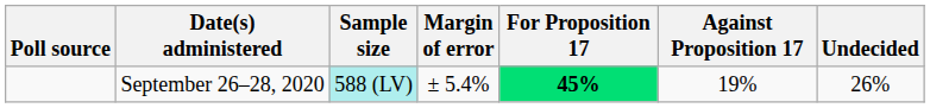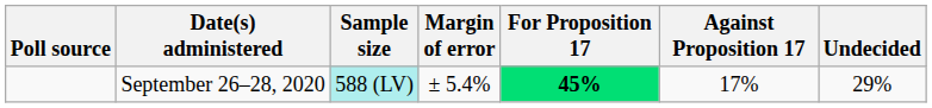September 26–28, 2020 | Against Proposition 17: 19% -> 17%
September 26–28, 2020 | Undecided: 26% -> 29%
